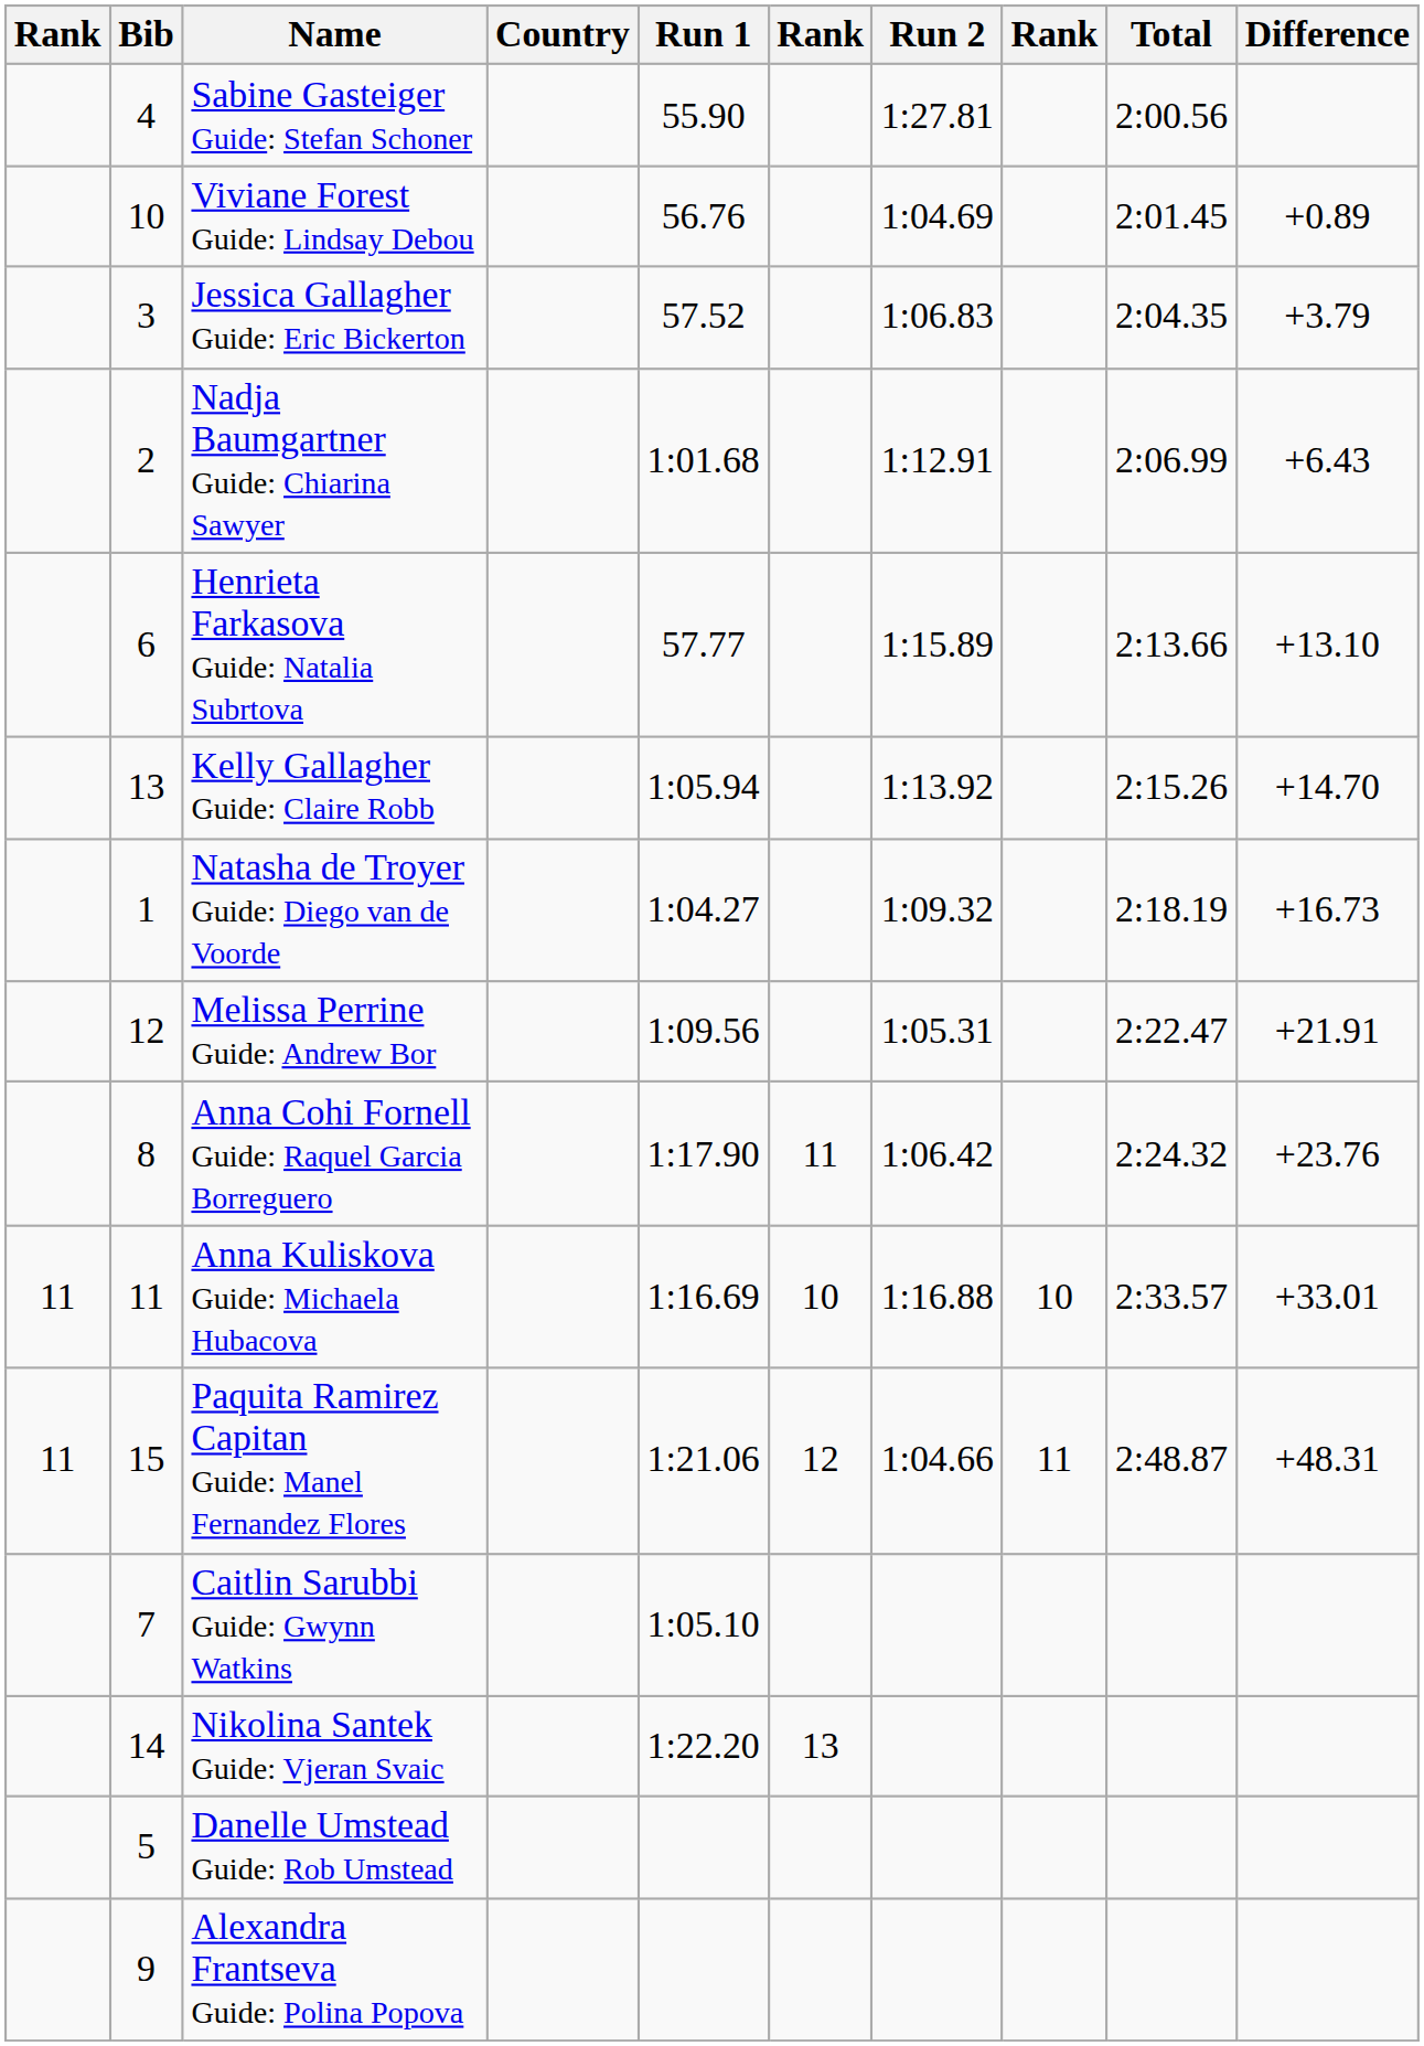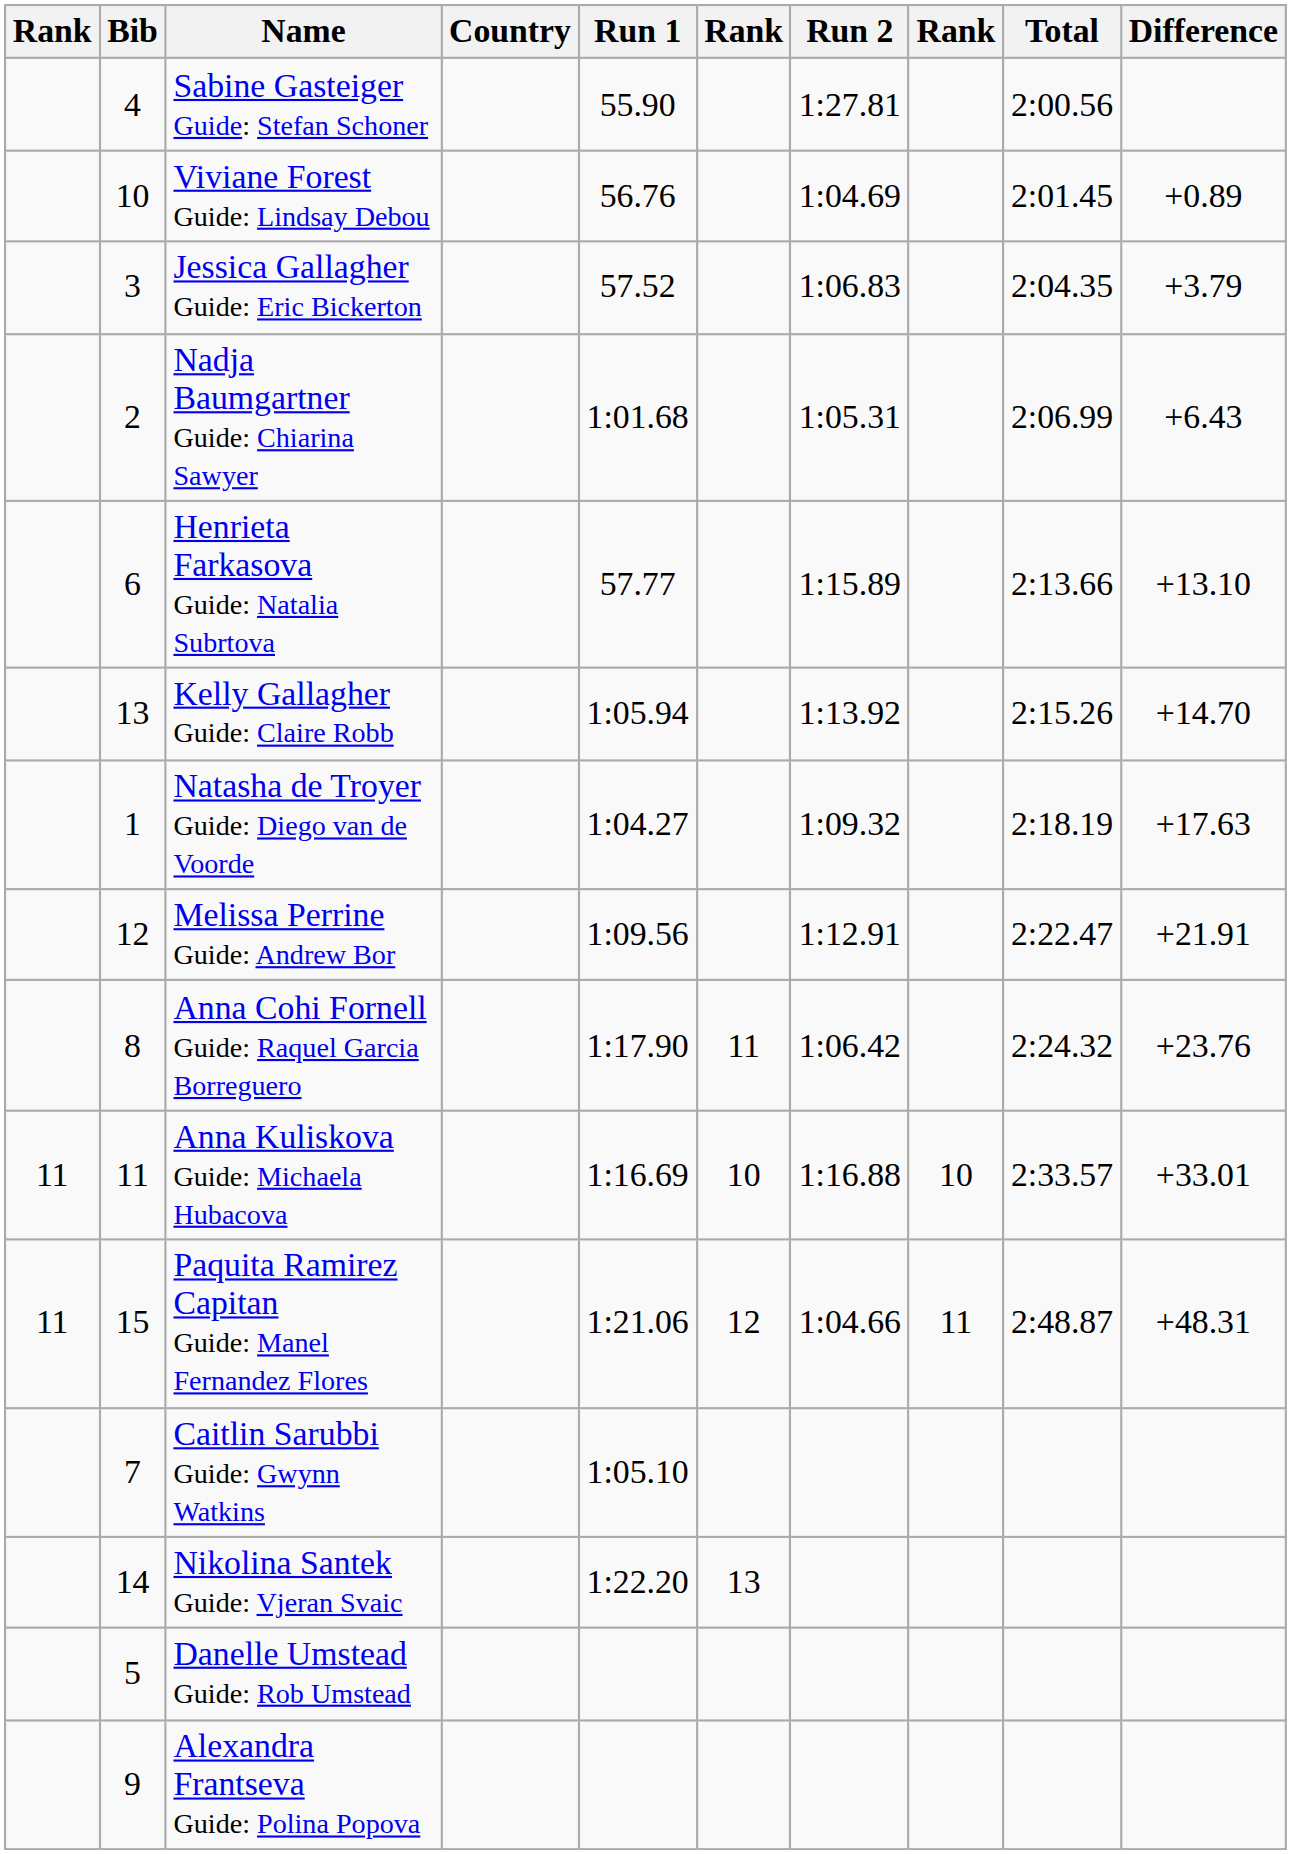Nadja Baumgartner Guide: Chiarina Sawyer | Run 2: 1:12.91 -> 1:05.31
Natasha de Troyer Guide: Diego van de Voorde | Difference: +16.73 -> +17.63
Melissa Perrine Guide: Andrew Bor | Run 2: 1:05.31 -> 1:12.91
